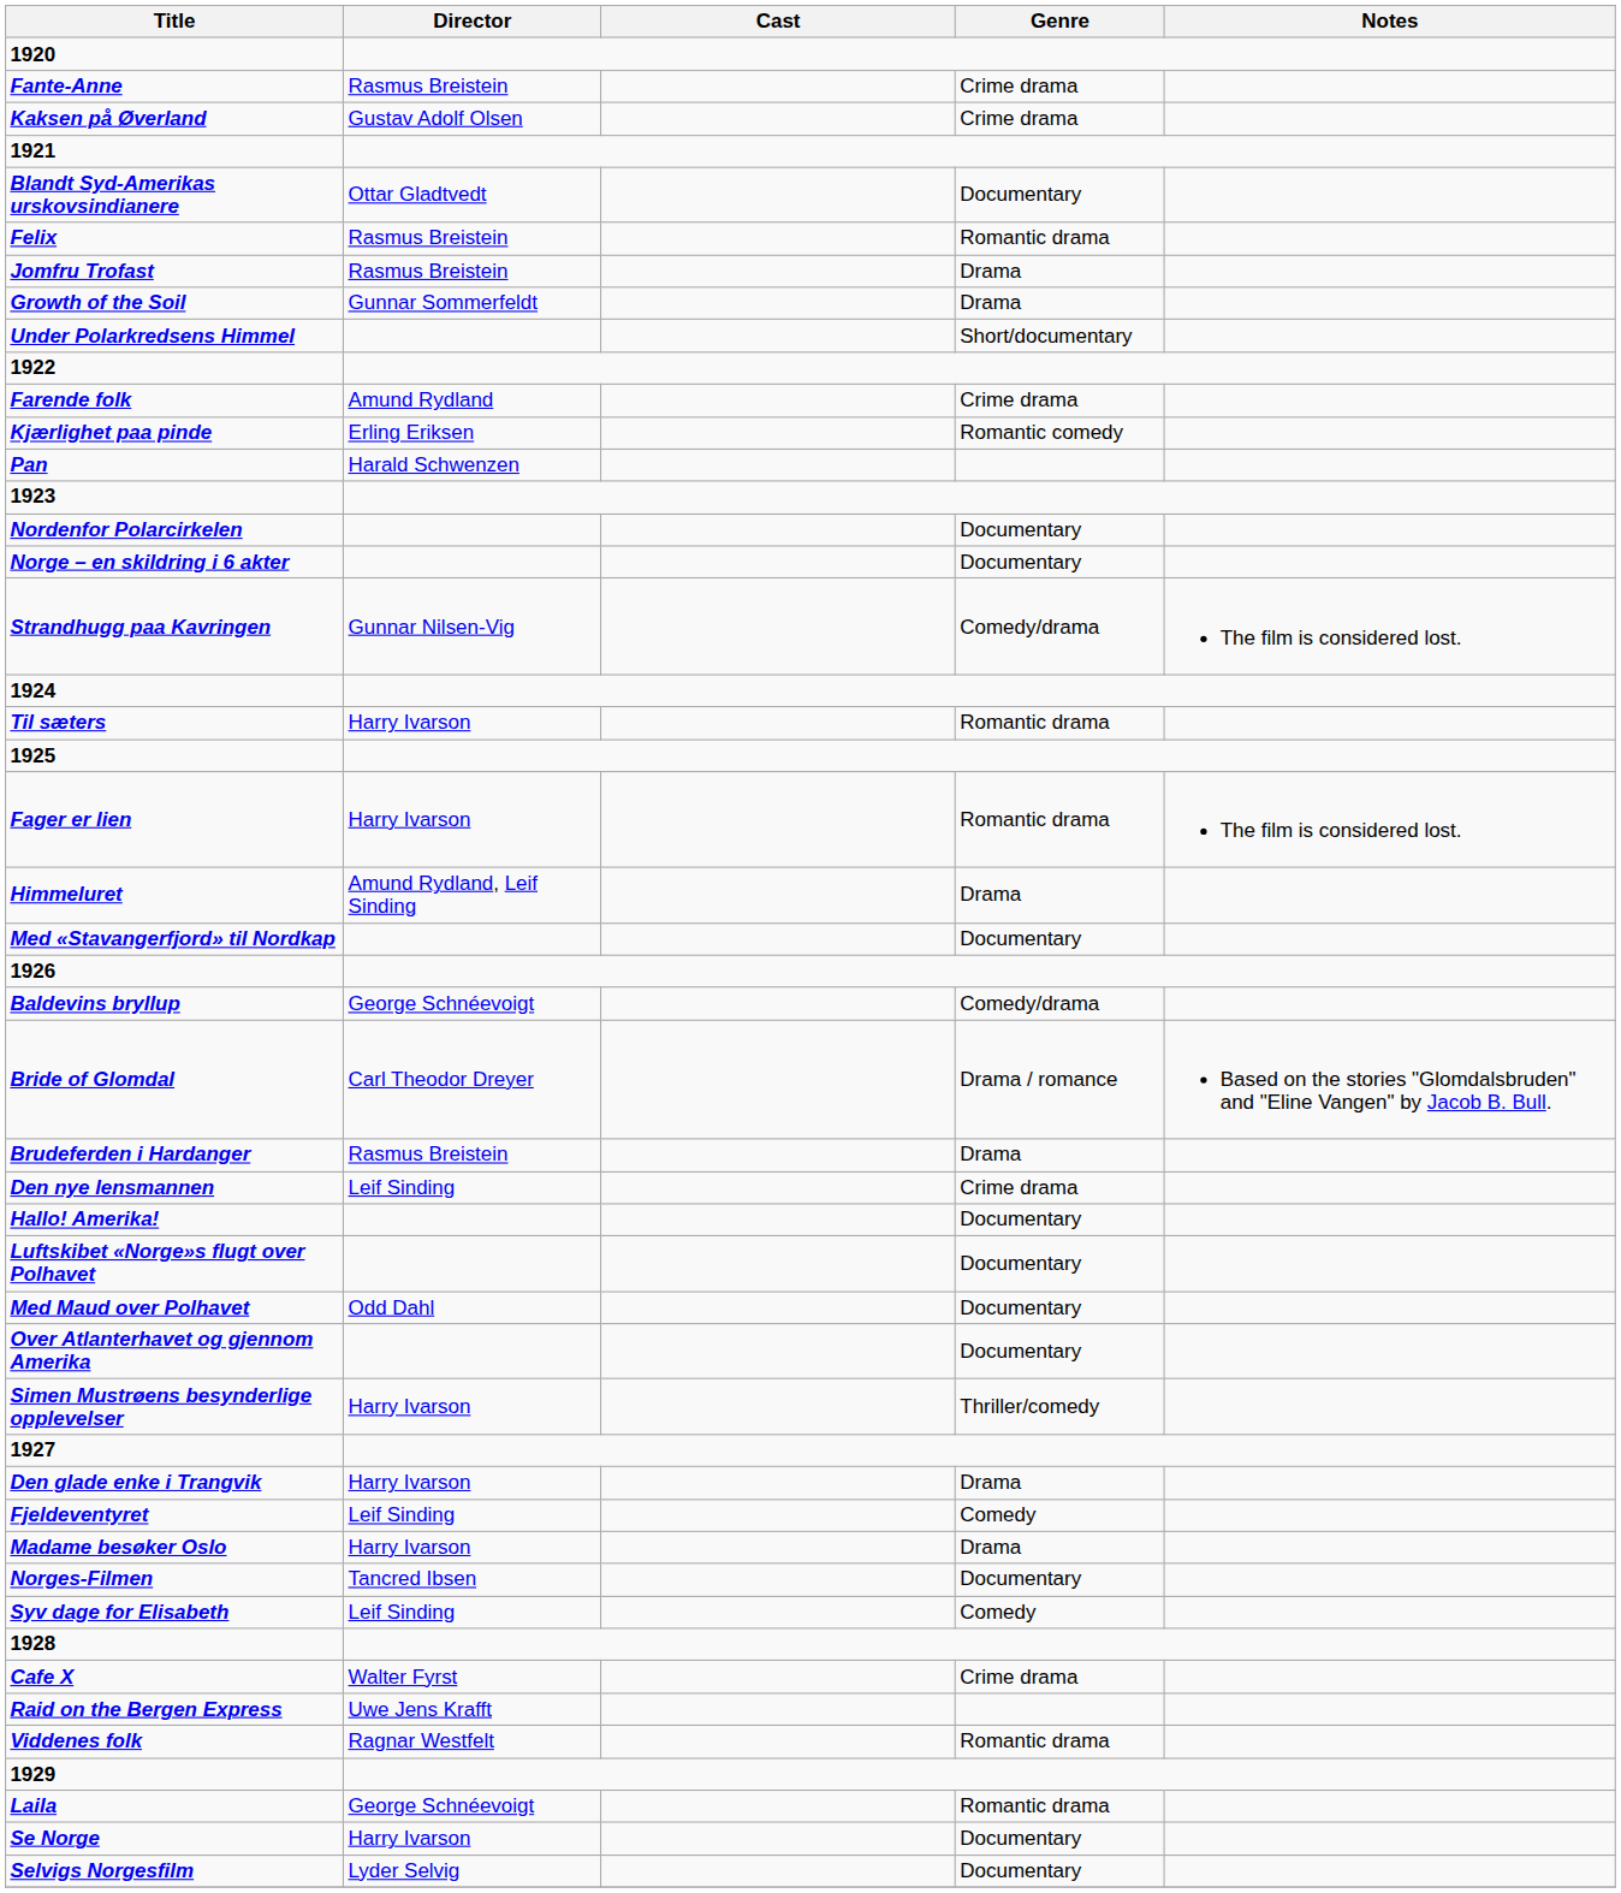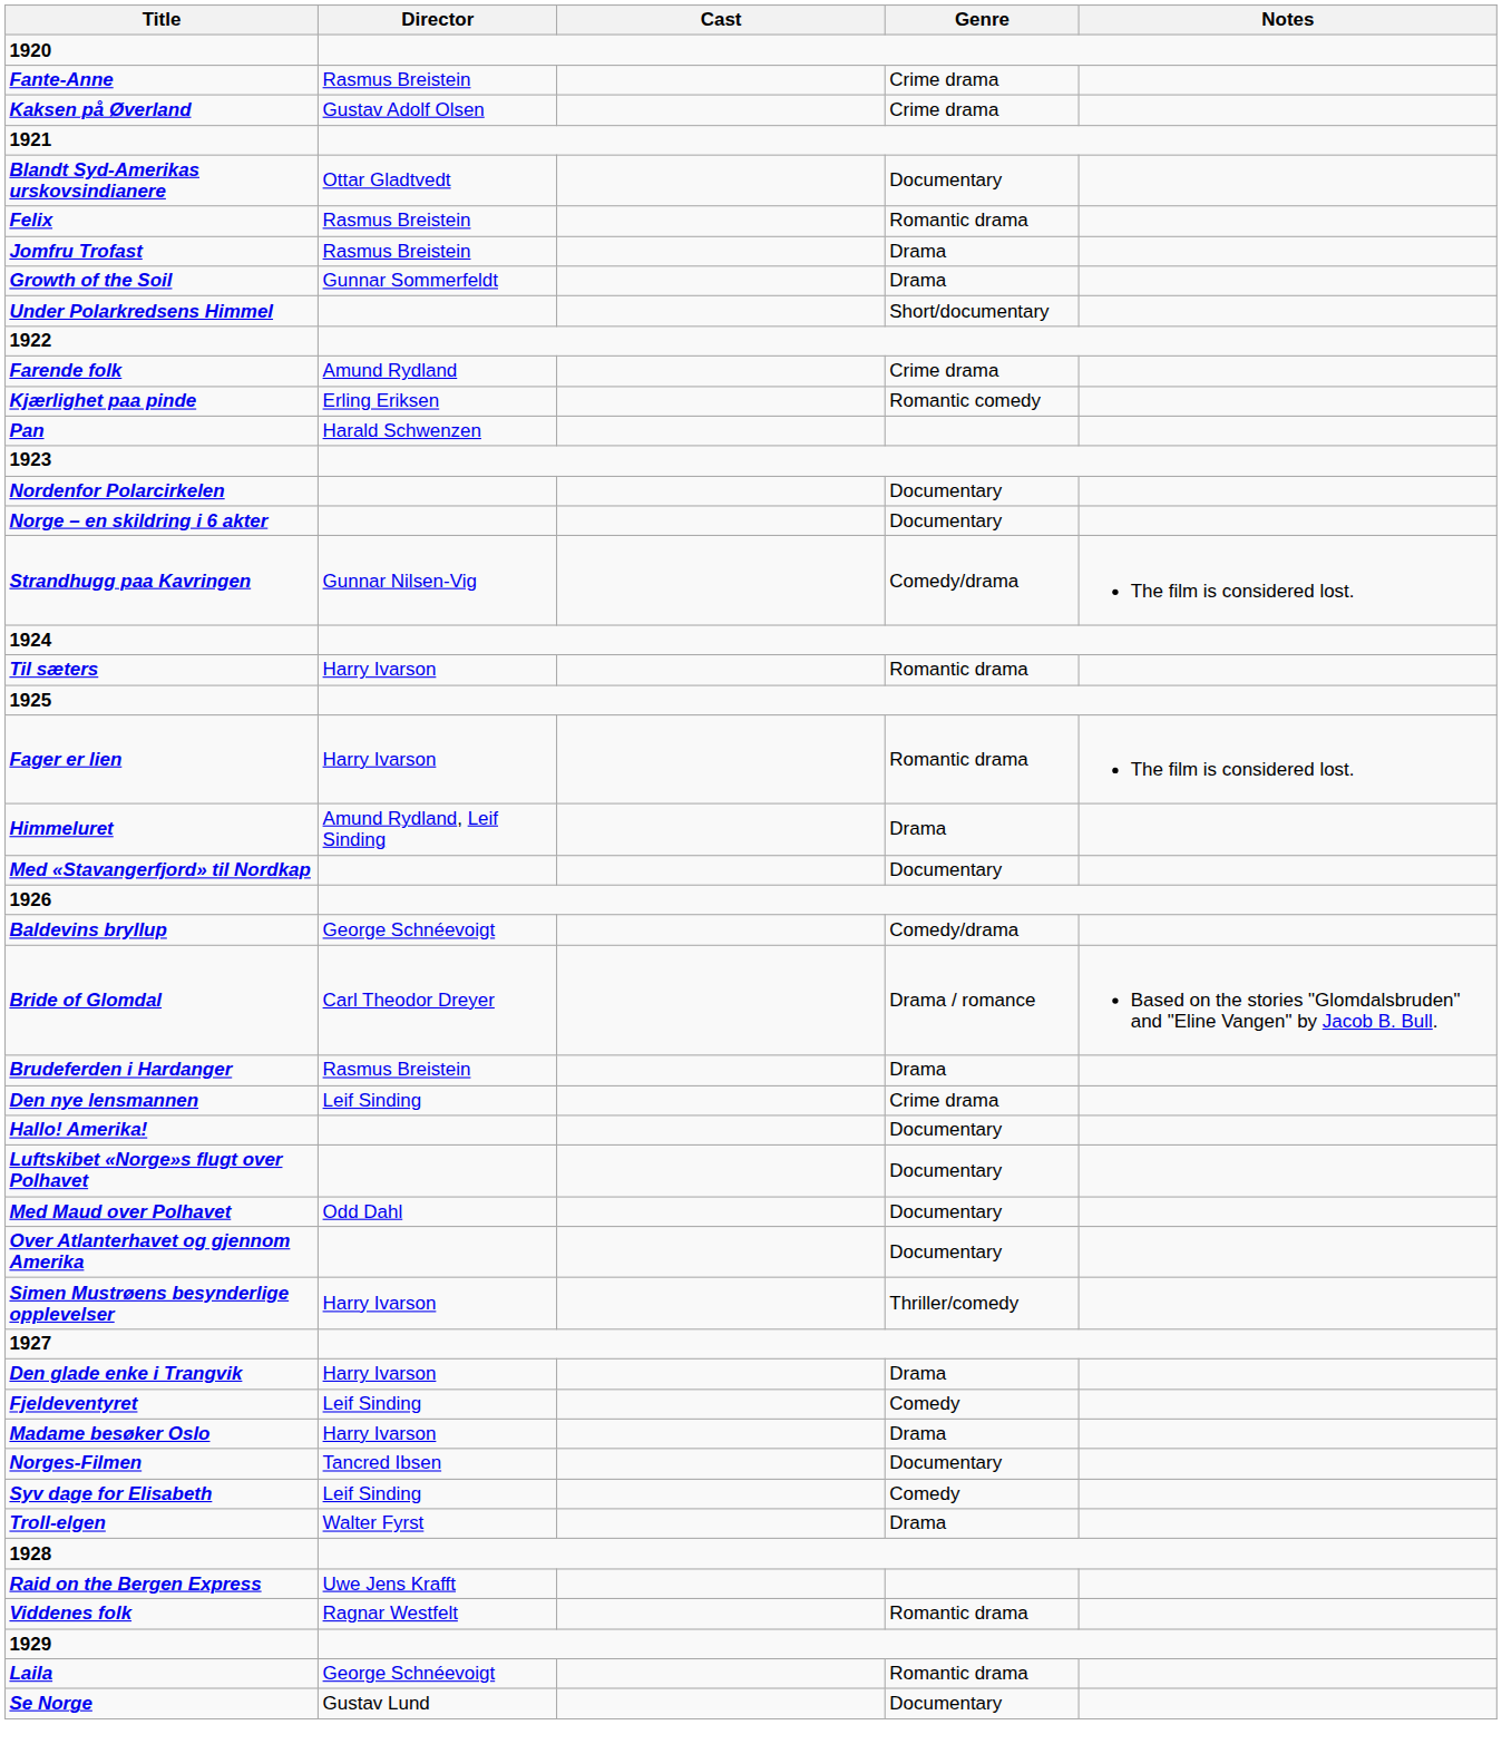+ row: Troll-elgen | Walter Fyrst | Drama
- row: Cafe X | Walter Fyrst | Crime drama
Se Norge | Director: Harry Ivarson -> Gustav Lund
- row: Selvigs Norgesfilm | Lyder Selvig | Documentary
